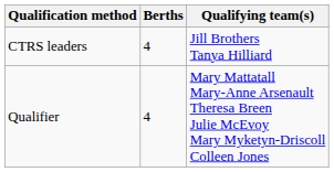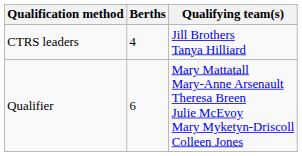Qualifier | Berths: 4 -> 6
